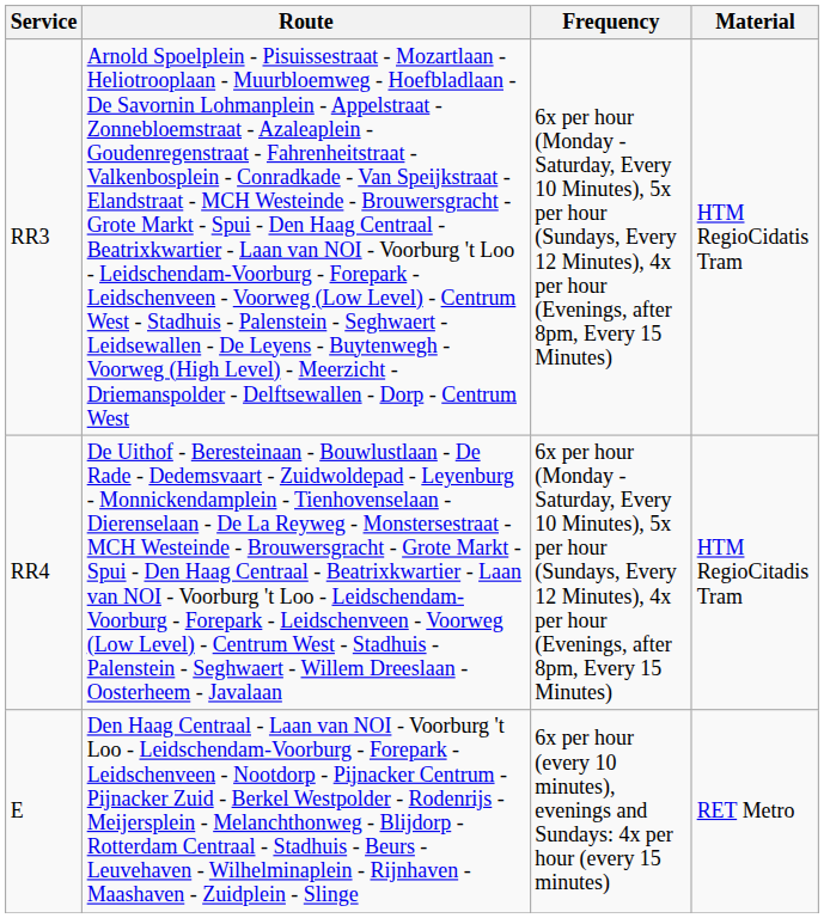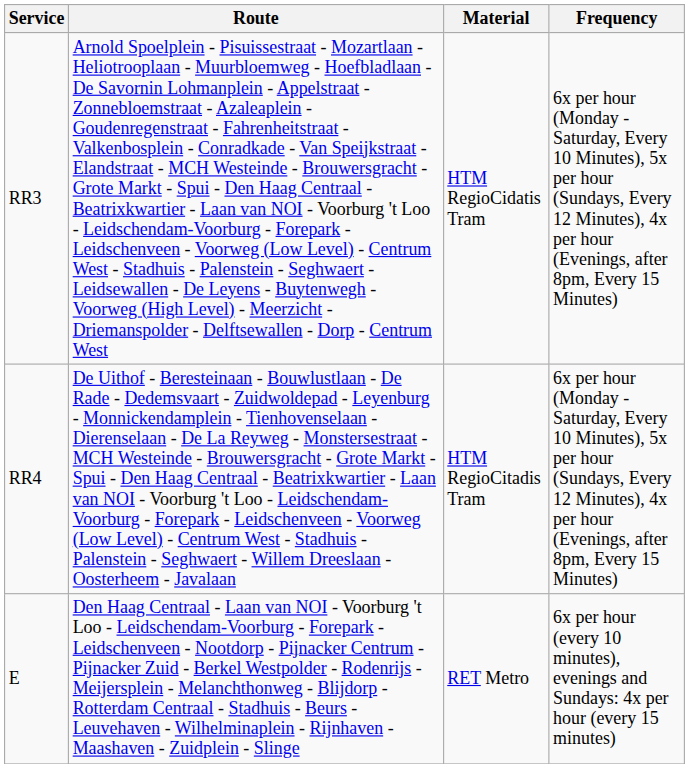columns swapped: Material <-> Frequency
